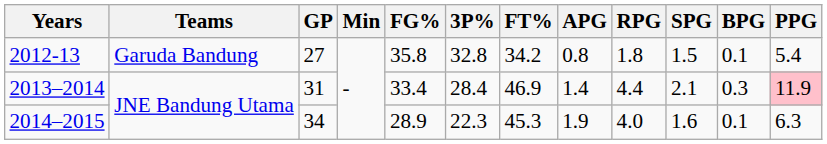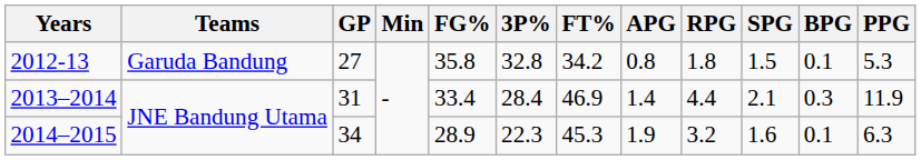2012-13 | PPG: 5.4 -> 5.3
2013–2014 | PPG: pink background -> no background
2014–2015 | RPG: 4.0 -> 3.2
